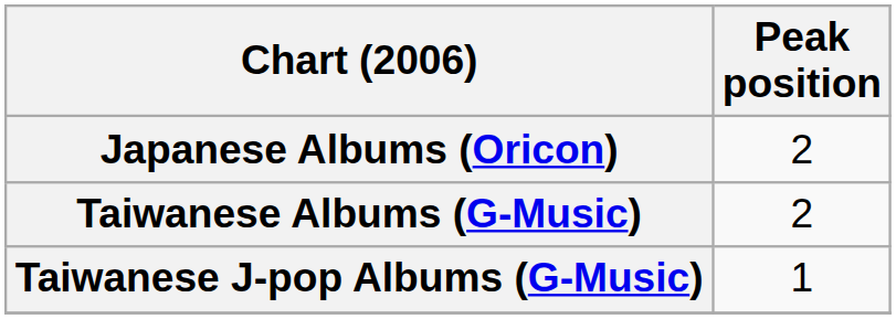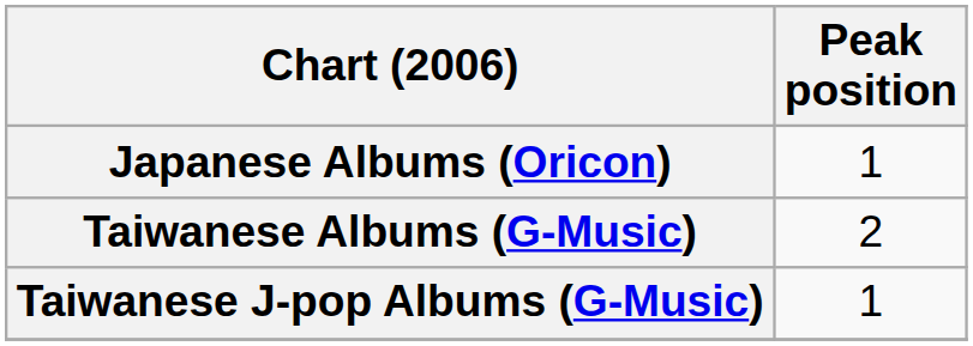Japanese Albums (Oricon) | Peak position: 2 -> 1
